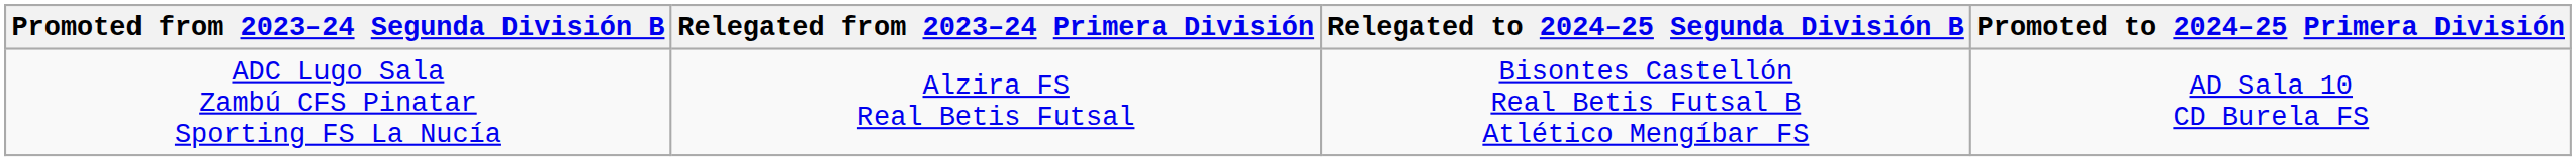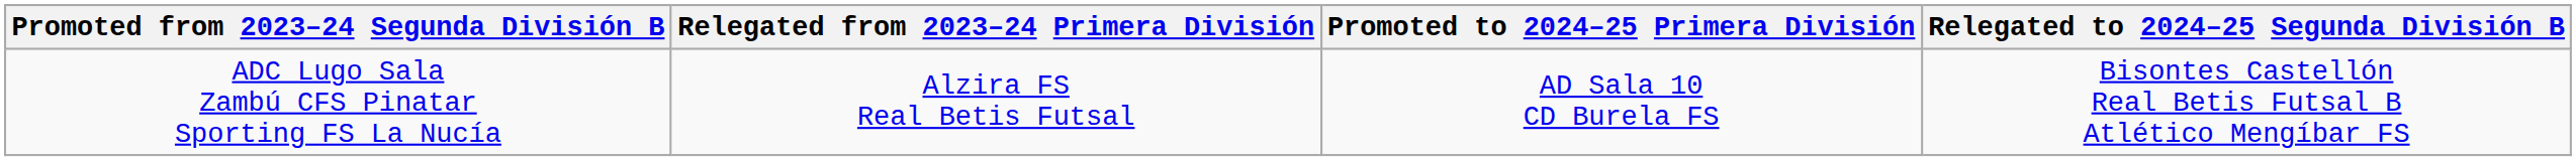columns swapped: Promoted to 2024–25 Primera División <-> Relegated to 2024–25 Segunda División B
